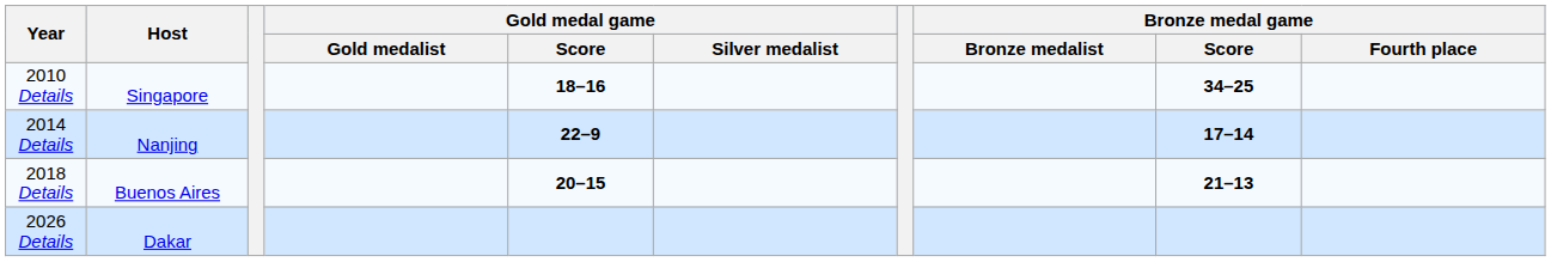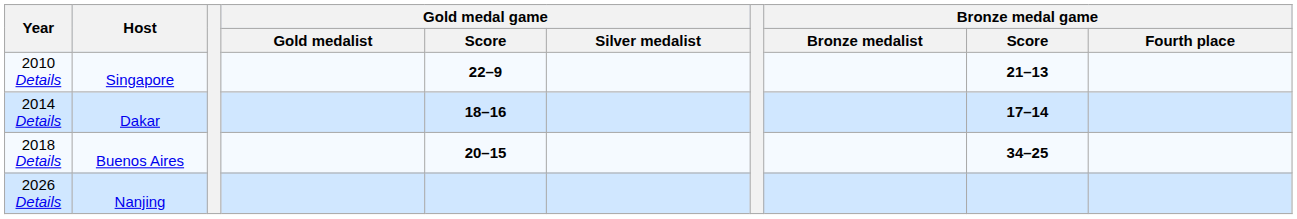2010 Details | Gold medal game / Score: 18–16 -> 22–9
2010 Details | Bronze medal game / Score: 34–25 -> 21–13
2014 Details | Host: Nanjing -> Dakar
2014 Details | Gold medal game / Score: 22–9 -> 18–16
2018 Details | Bronze medal game / Score: 21–13 -> 34–25
2026 Details | Host: Dakar -> Nanjing
